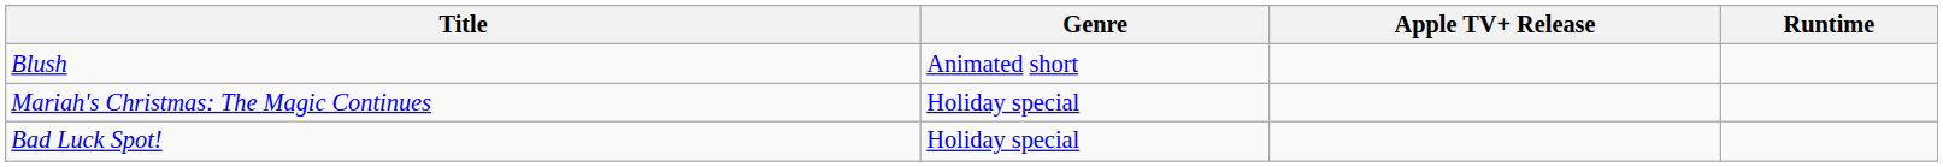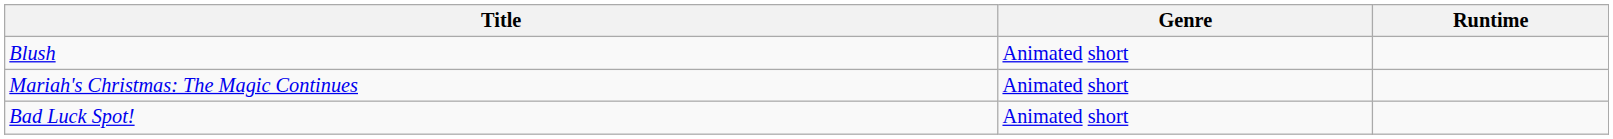- column: Apple TV+ Release
Mariah's Christmas: The Magic Continues | Genre: Holiday special -> Animated short
Bad Luck Spot! | Genre: Holiday special -> Animated short
